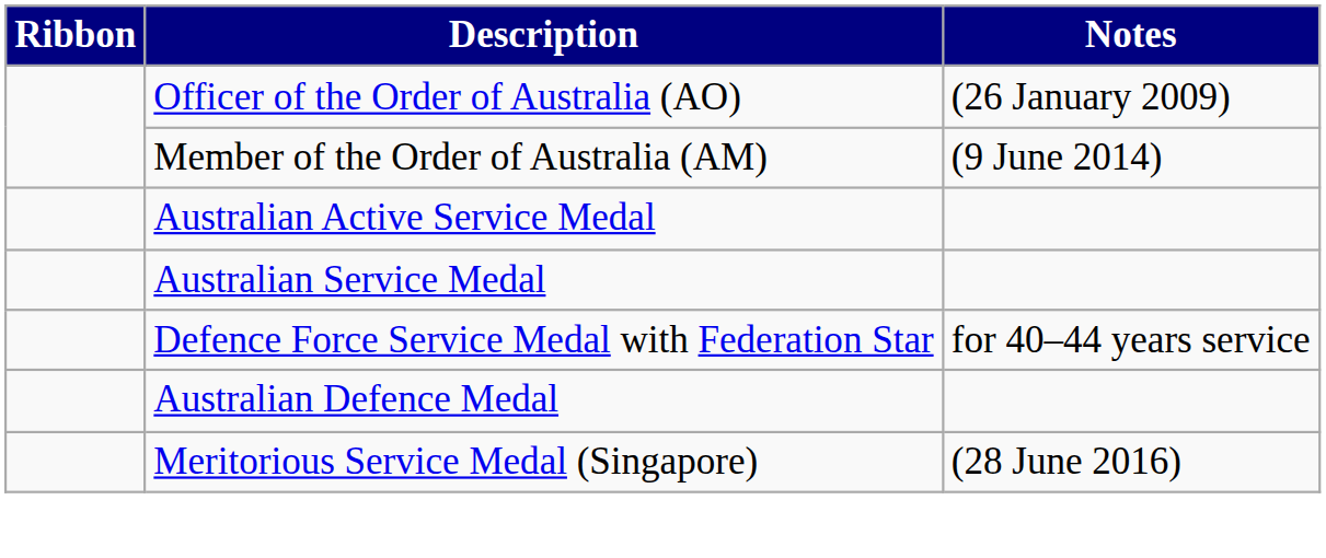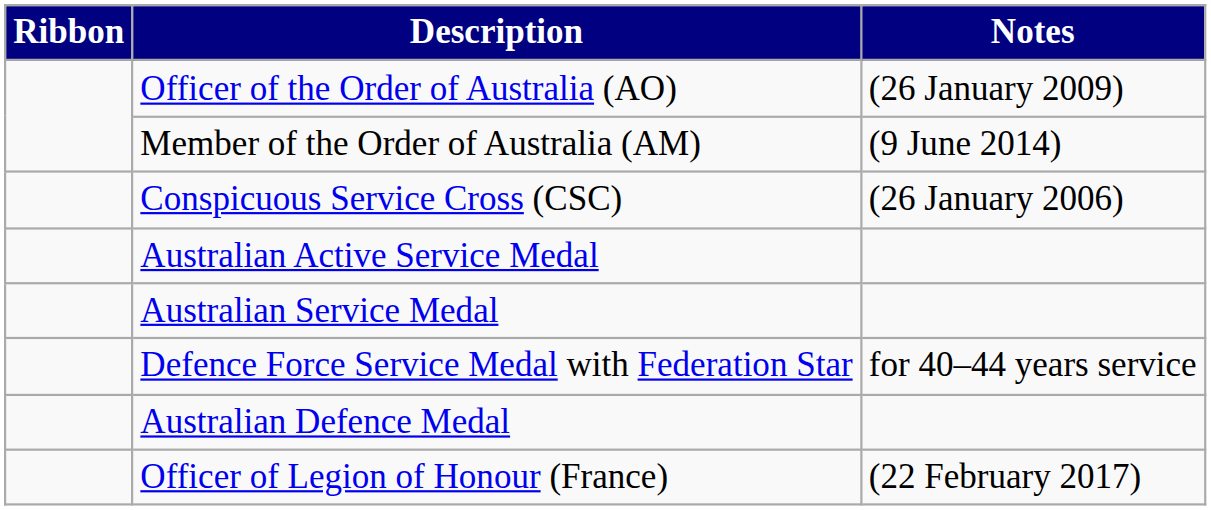+ row: Conspicuous Service Cross (CSC) | (26 January 2006)
- row: Meritorious Service Medal (Singapore) | (28 June 2016)
+ row: Officer of Legion of Honour (France) | (22 February 2017)
